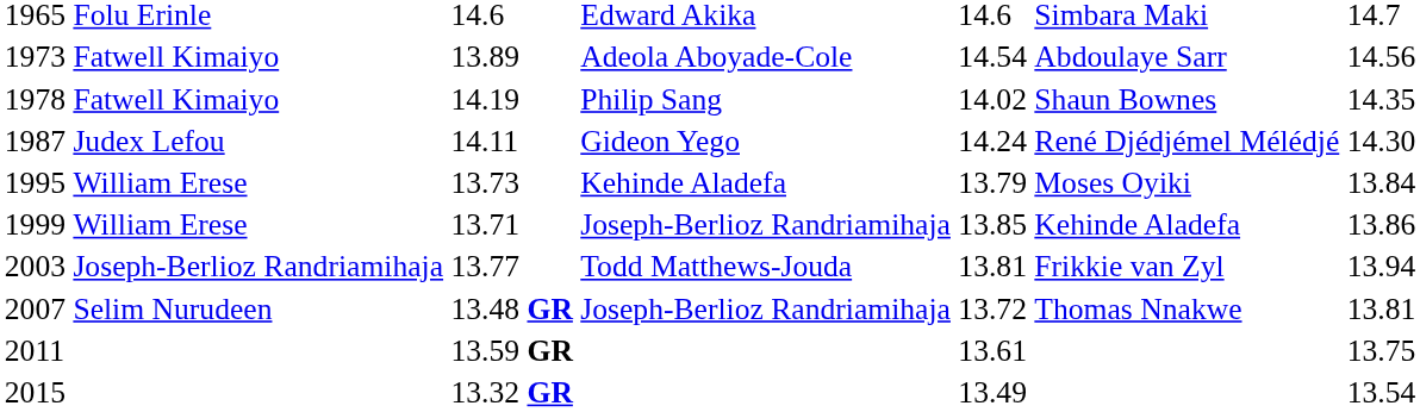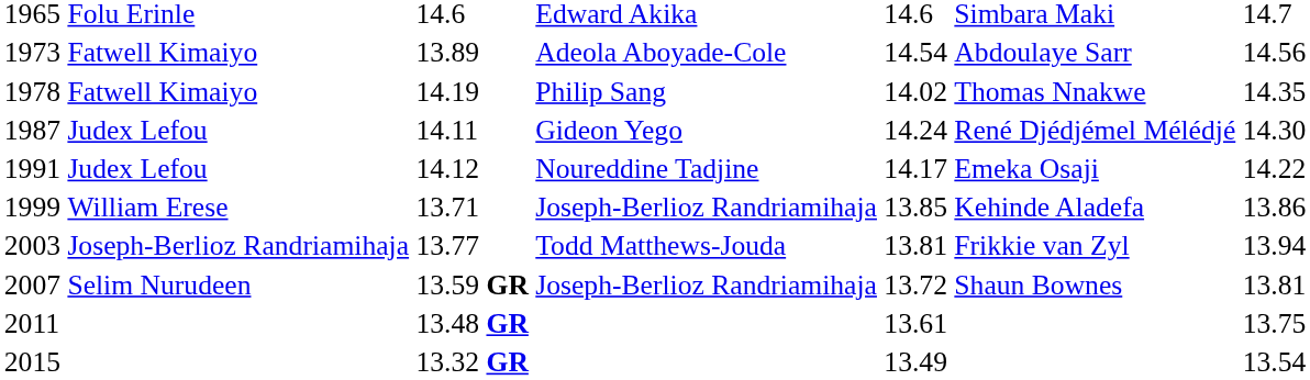1978 | column 6: Shaun Bownes -> Thomas Nnakwe
+ row: 1991 | Judex Lefou | 14.12 | Noureddine Tadjine | 14.17 | Emeka Osaji | 14.22
- row: 1995 | William Erese | 13.73 | Kehinde Aladefa | 13.79 | Moses Oyiki | 13.84
2007 | column 3: 13.48 GR -> 13.59 GR
2007 | column 6: Thomas Nnakwe -> Shaun Bownes
2011 | column 3: 13.59 GR -> 13.48 GR
